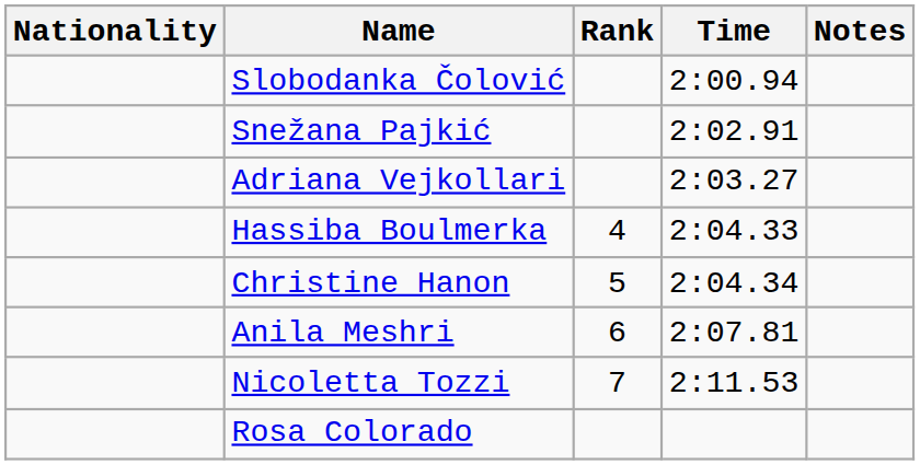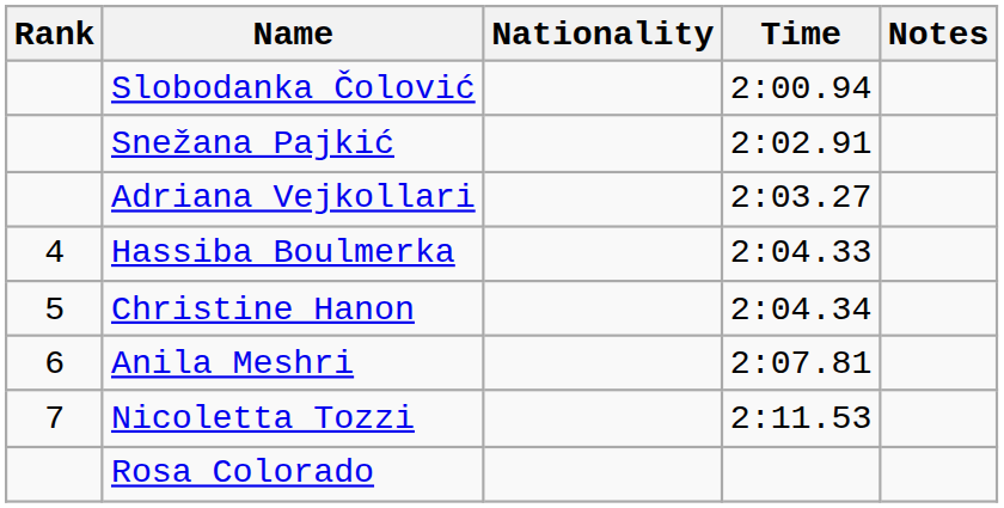columns swapped: Rank <-> Nationality
